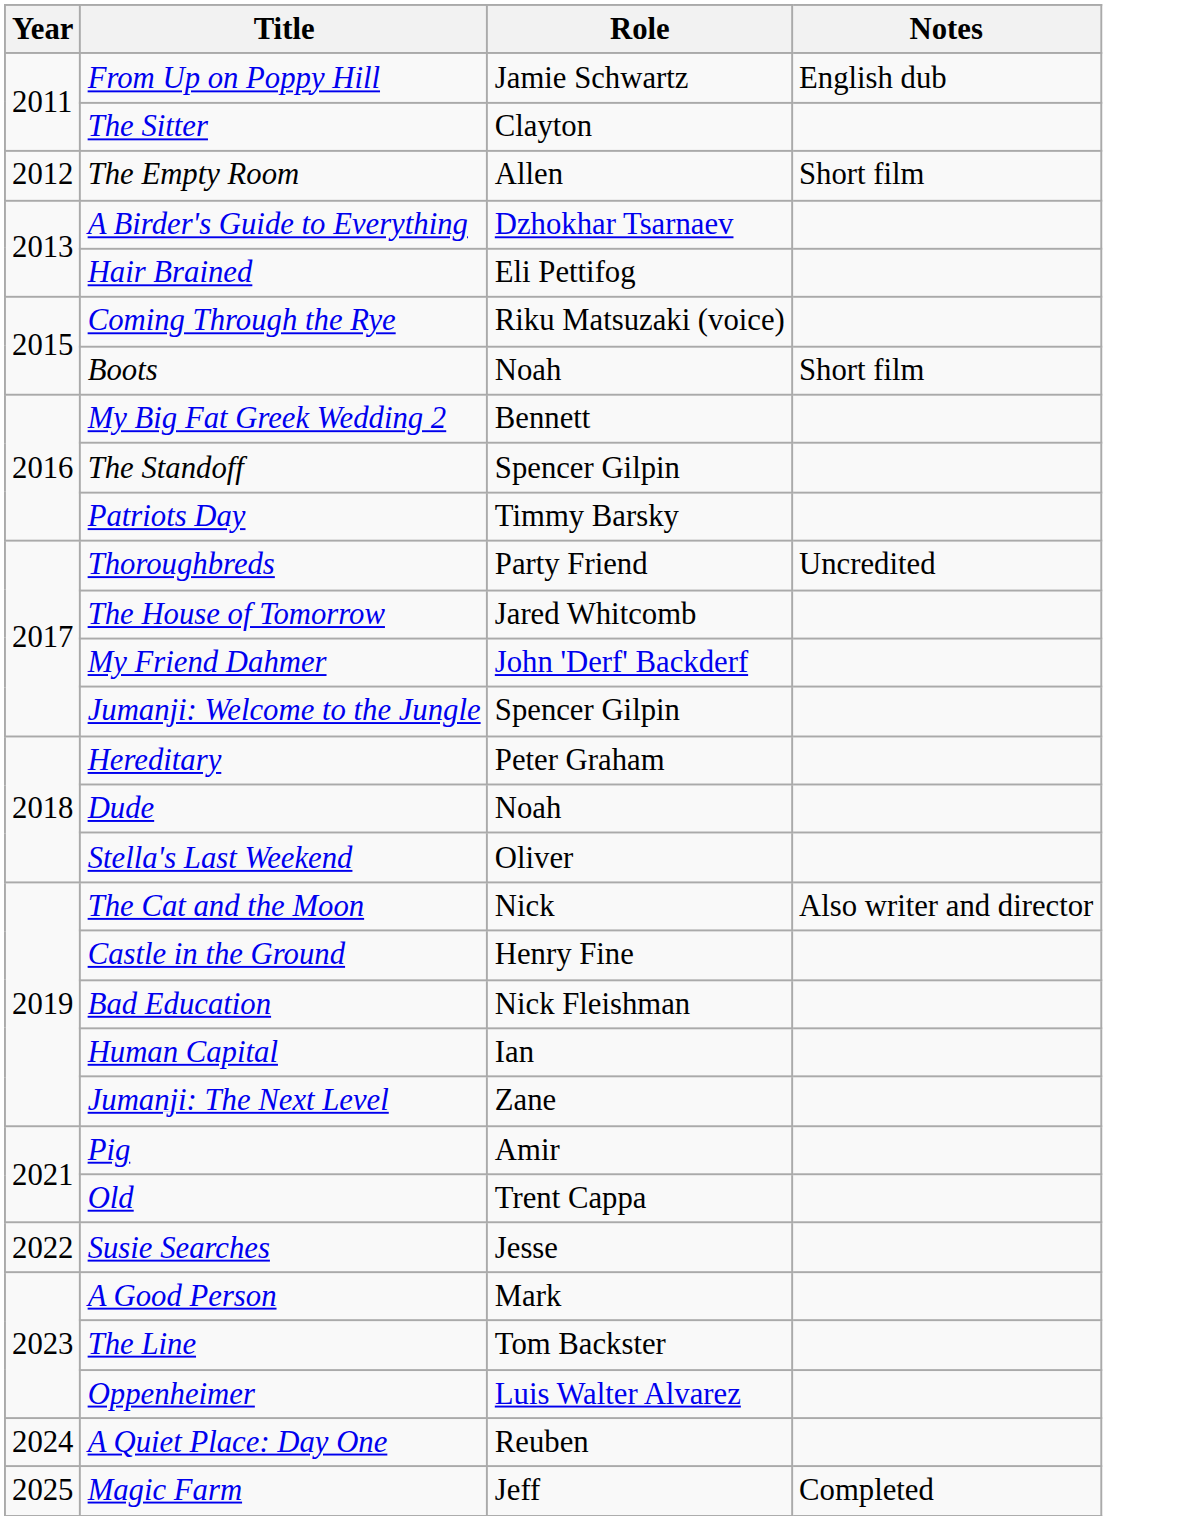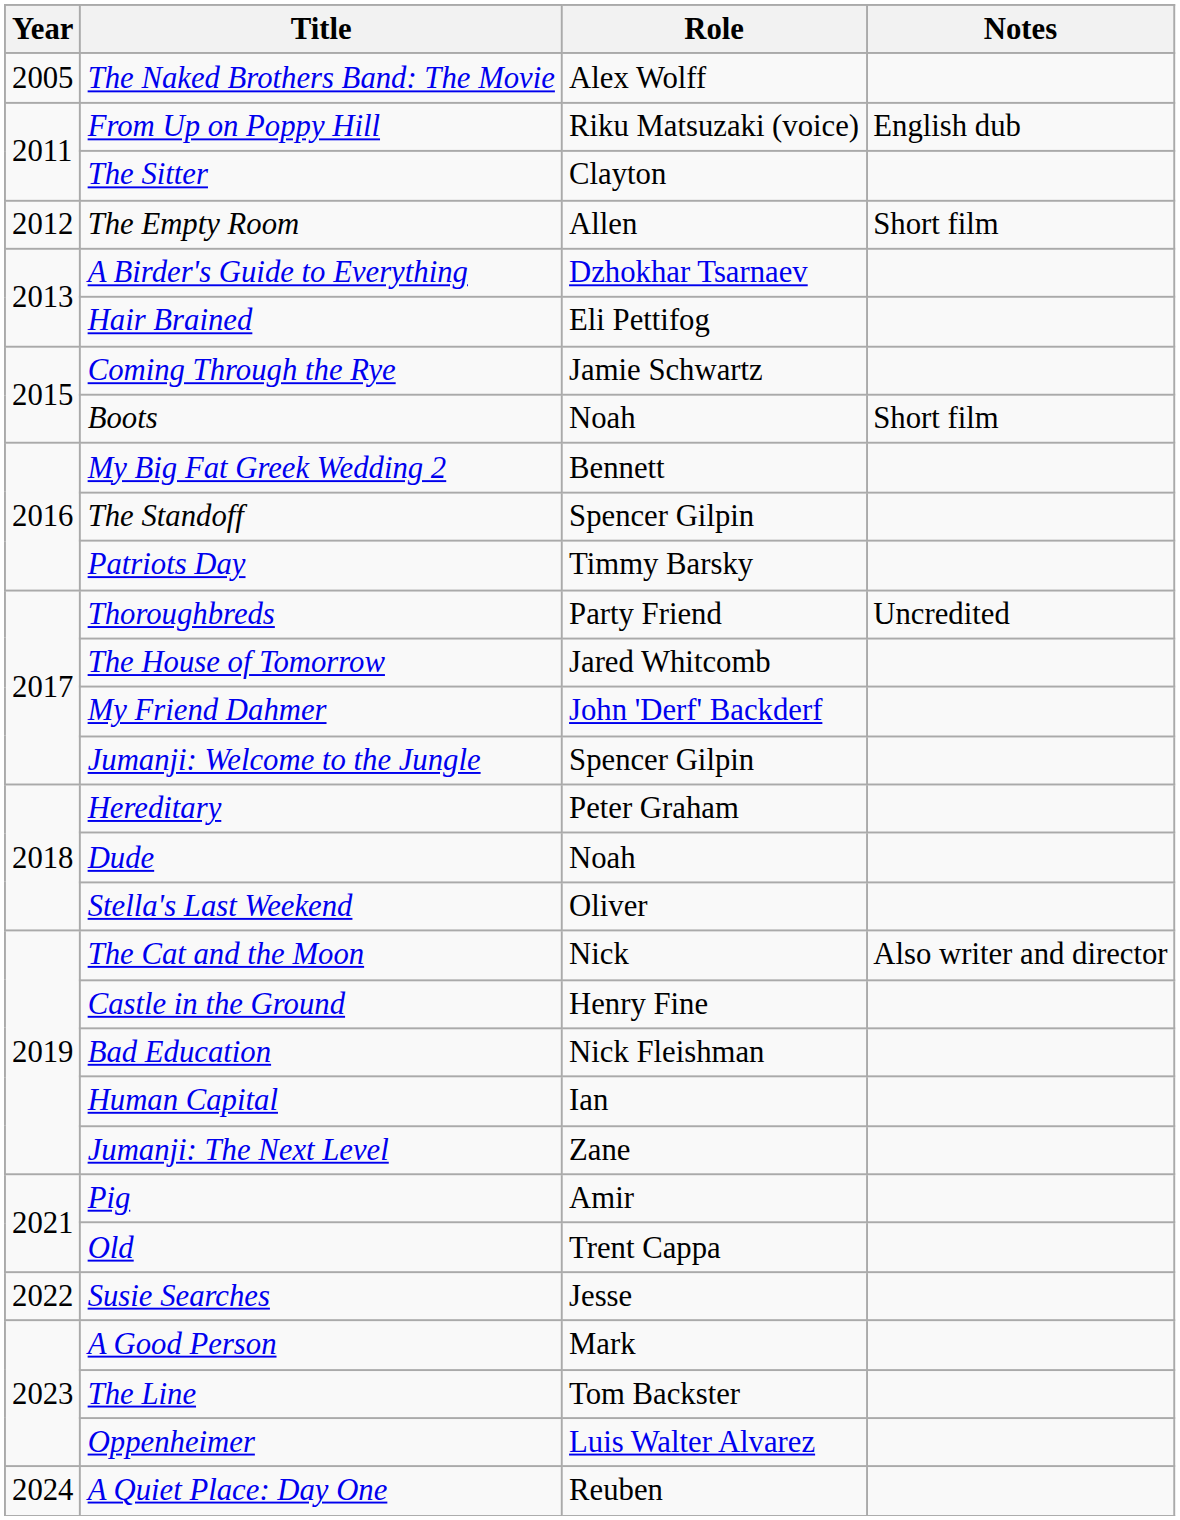+ row: 2005 | The Naked Brothers Band: The Movie | Alex Wolff
From Up on Poppy Hill | Role: Jamie Schwartz -> Riku Matsuzaki (voice)
Coming Through the Rye | Role: Riku Matsuzaki (voice) -> Jamie Schwartz
- row: 2025 | Magic Farm | Jeff | Completed
